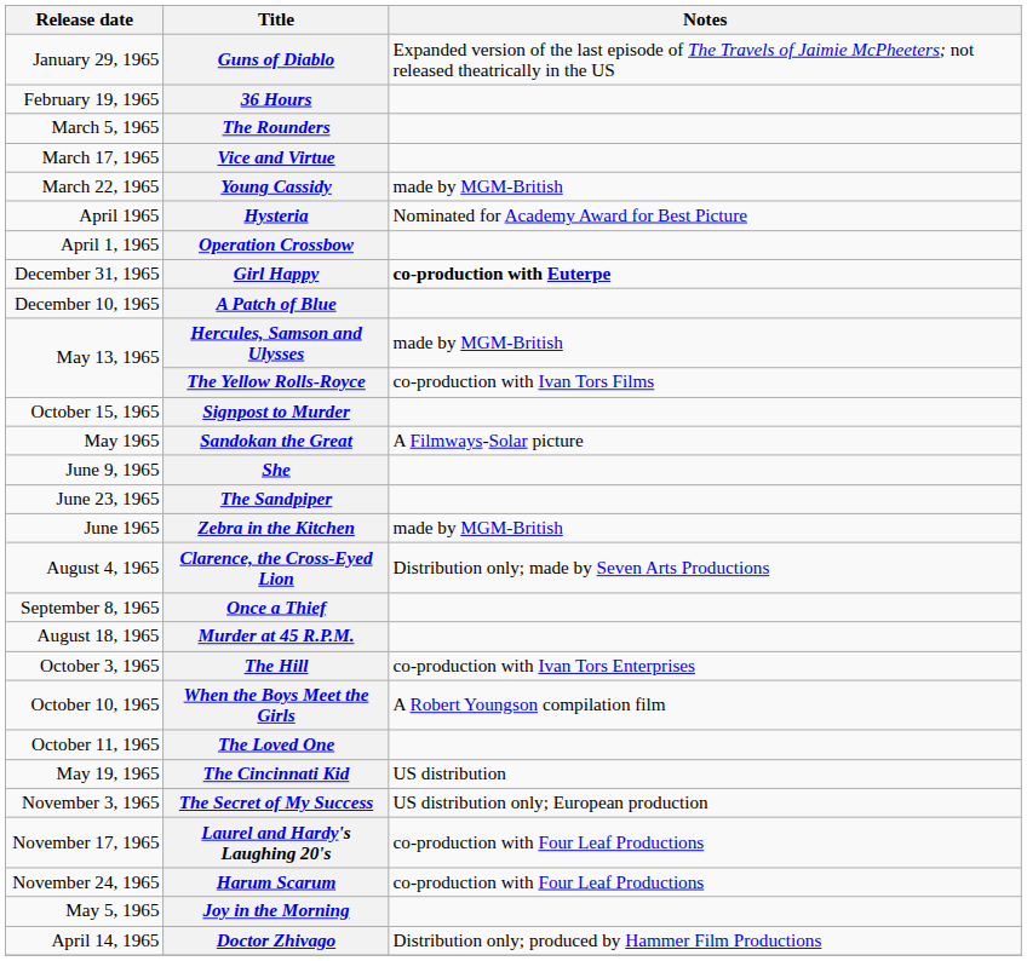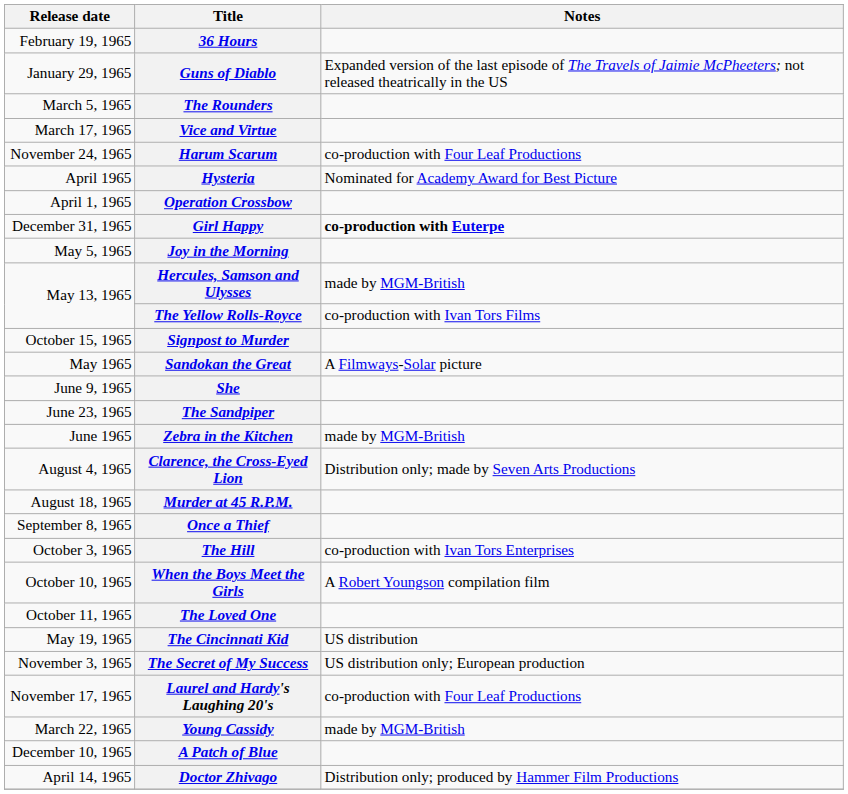rows swapped: Guns of Diablo <-> 36 Hours
rows swapped: Young Cassidy <-> Harum Scarum
rows swapped: Joy in the Morning <-> A Patch of Blue
rows swapped: Murder at 45 R.P.M. <-> Once a Thief
